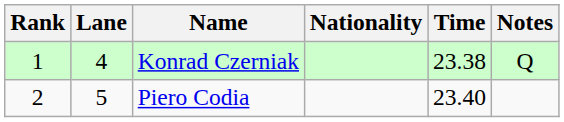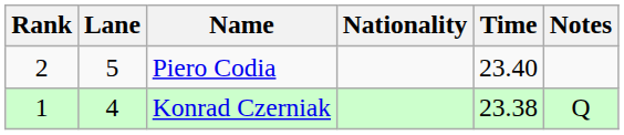rows swapped: Konrad Czerniak <-> Piero Codia
